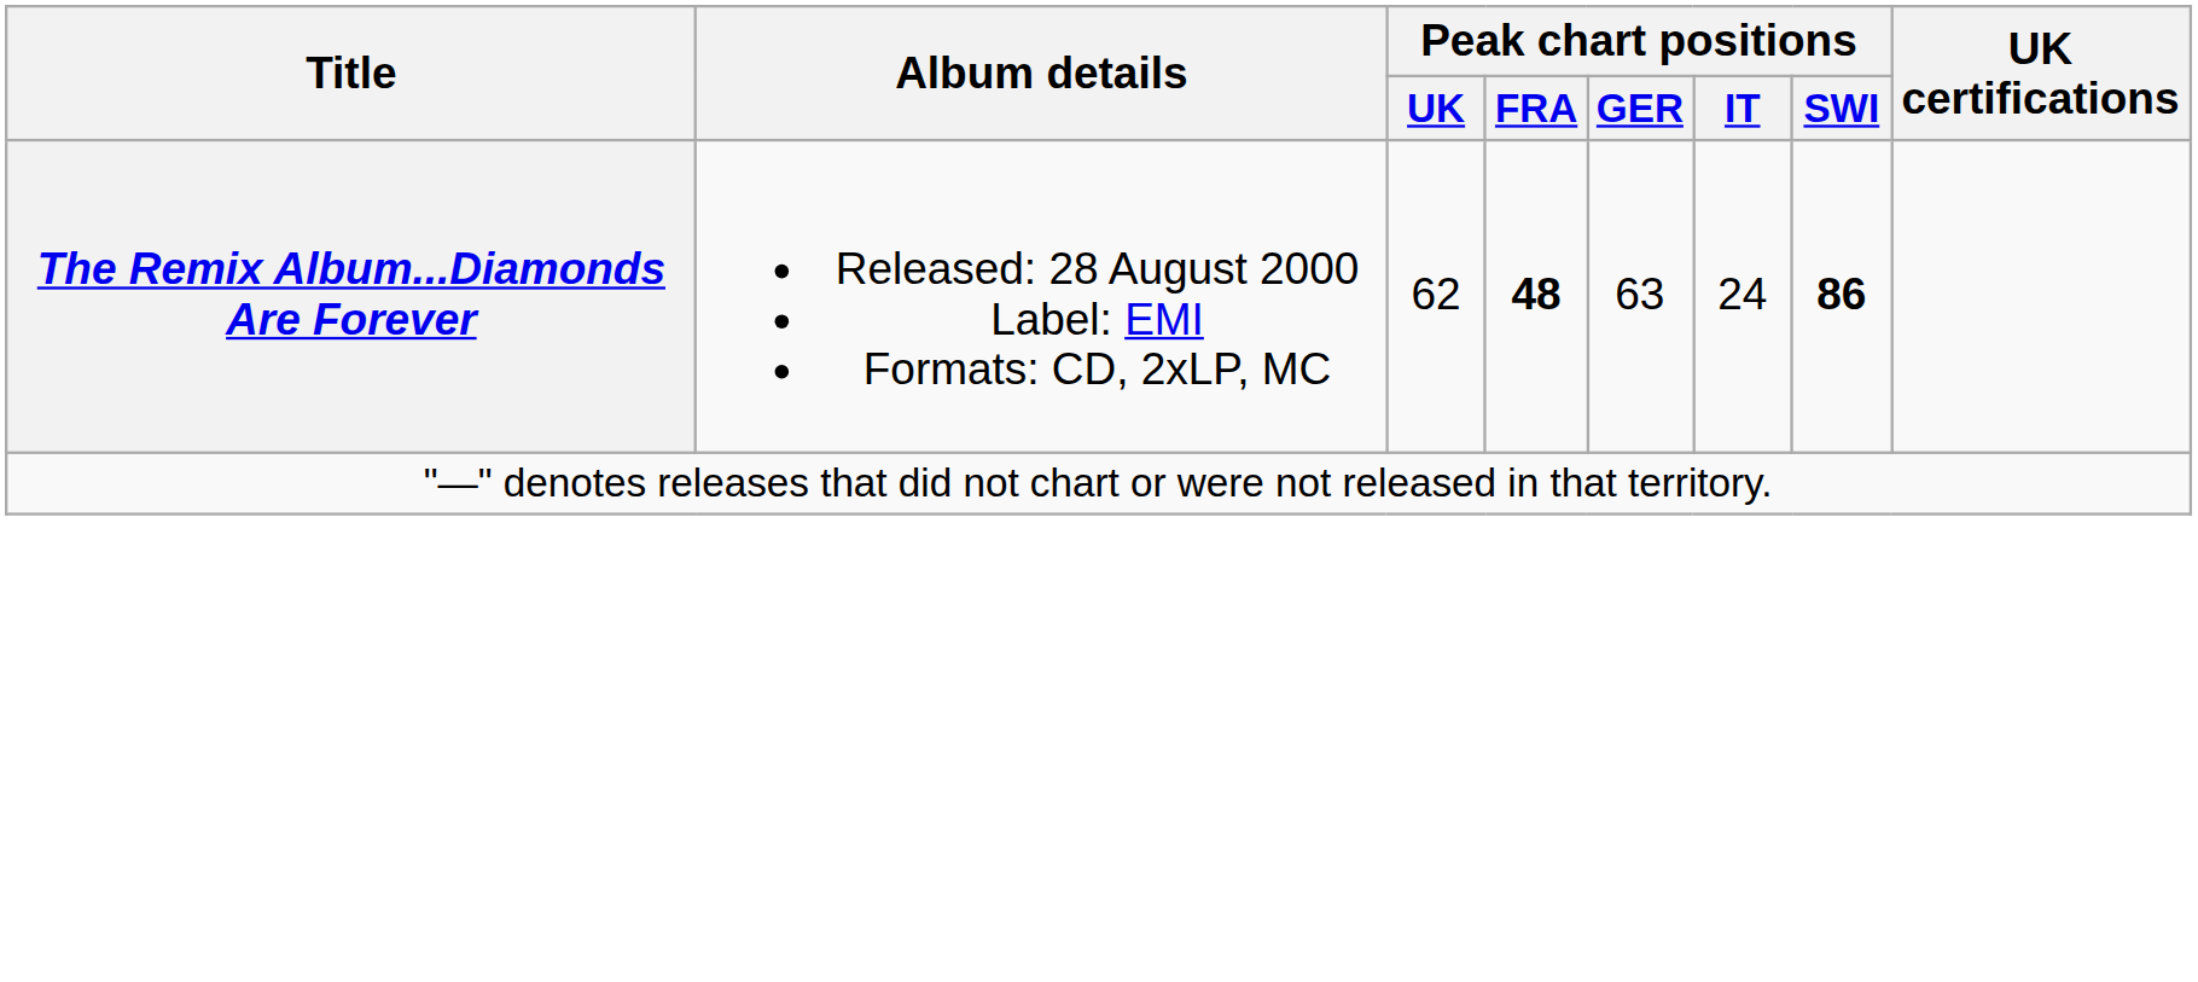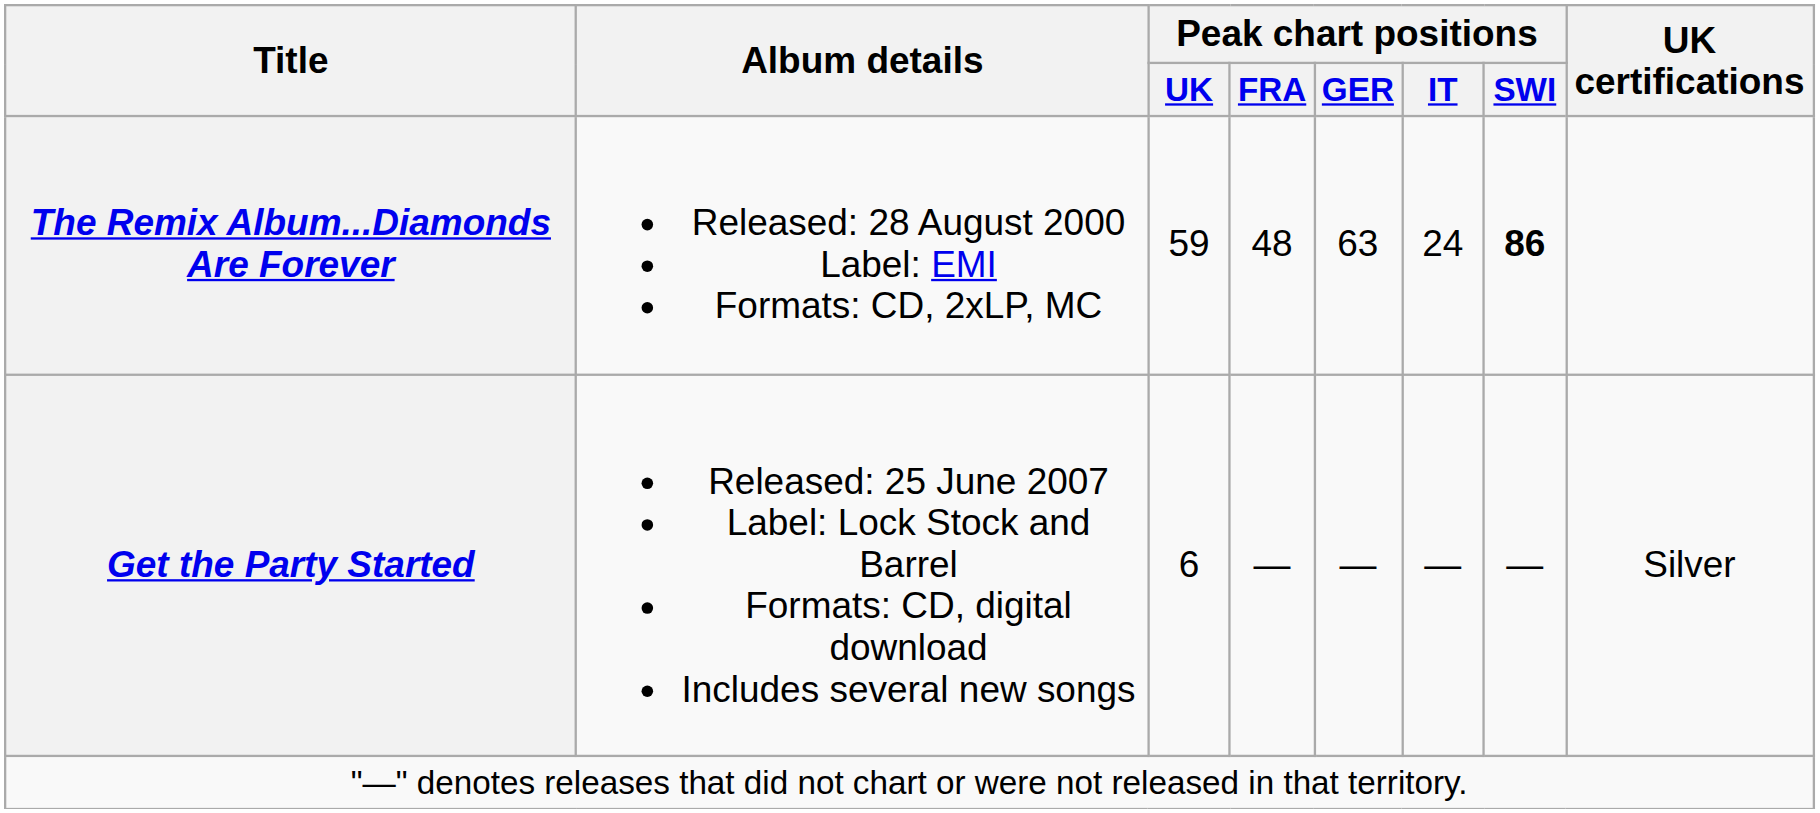The Remix Album...Diamonds Are Forever | Peak chart positions / UK: 62 -> 59
The Remix Album...Diamonds Are Forever | Peak chart positions / FRA: bold -> normal
+ row: Get the Party Started | Released: 25 June 2007 Label: Lock Stock and Barrel Formats: CD, digital download Includes several new songs | 6 | — | — | — | — | Silver
